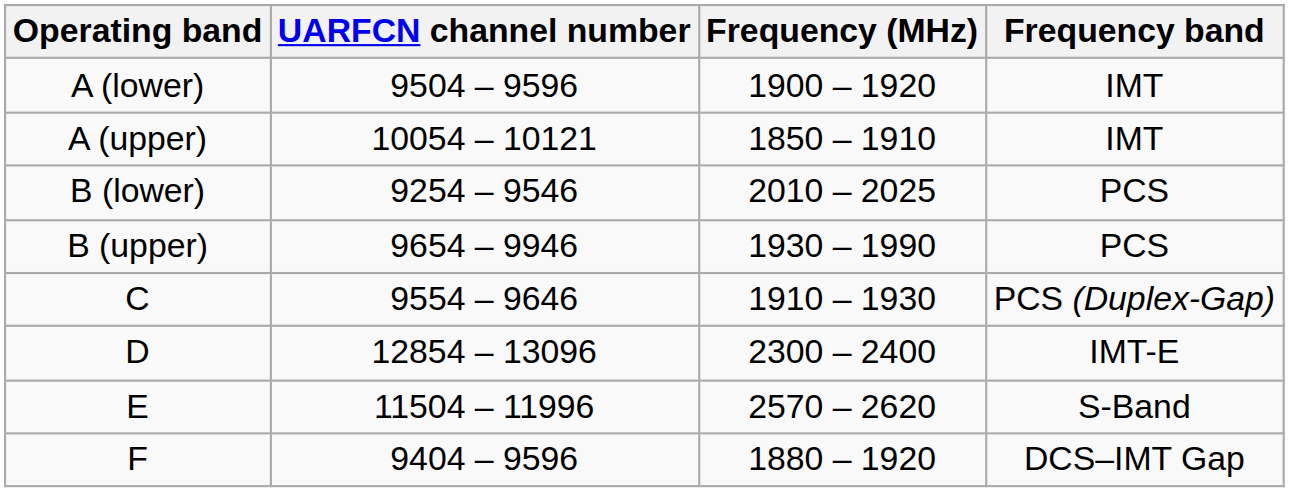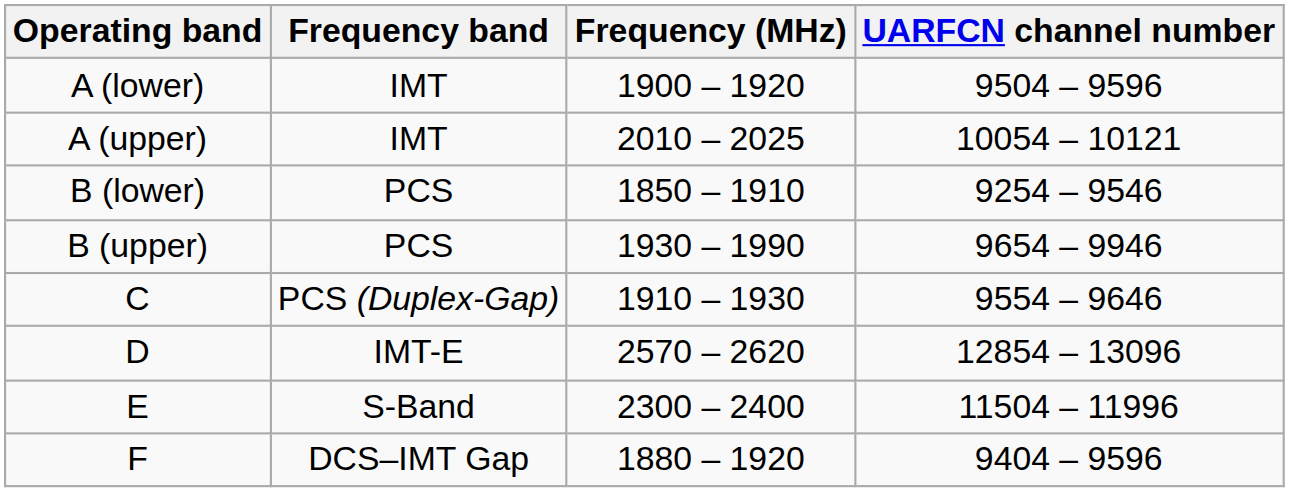columns swapped: Frequency band <-> UARFCN channel number
A (upper) | Frequency (MHz): 1850 – 1910 -> 2010 – 2025
B (lower) | Frequency (MHz): 2010 – 2025 -> 1850 – 1910
D | Frequency (MHz): 2300 – 2400 -> 2570 – 2620
E | Frequency (MHz): 2570 – 2620 -> 2300 – 2400
